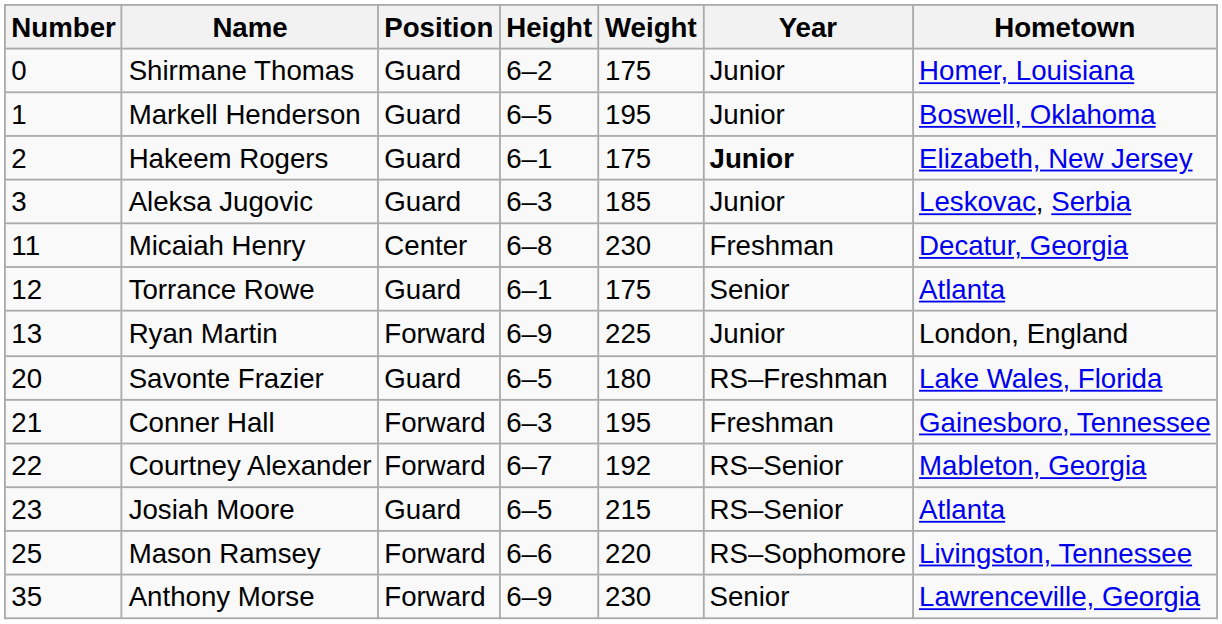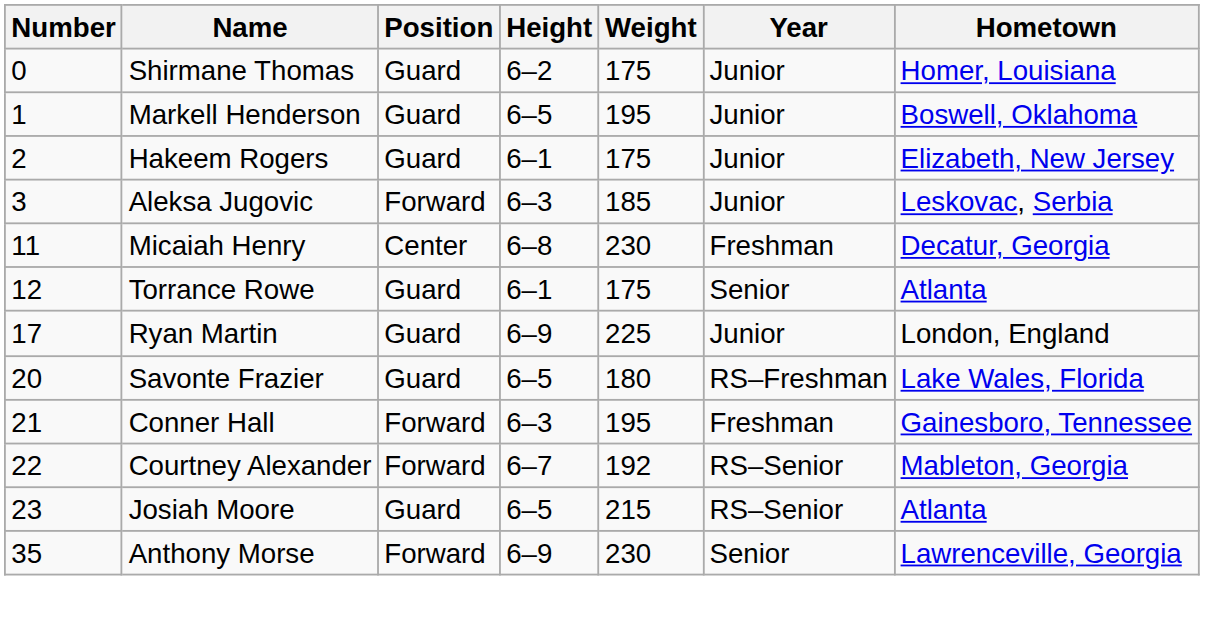Hakeem Rogers | Year: bold -> normal
Aleksa Jugovic | Position: Guard -> Forward
Ryan Martin | Number: 13 -> 17
Ryan Martin | Position: Forward -> Guard
- row: 25 | Mason Ramsey | Forward | 6–6 | 220 | RS–Sophomore | Livingston, Tennessee
